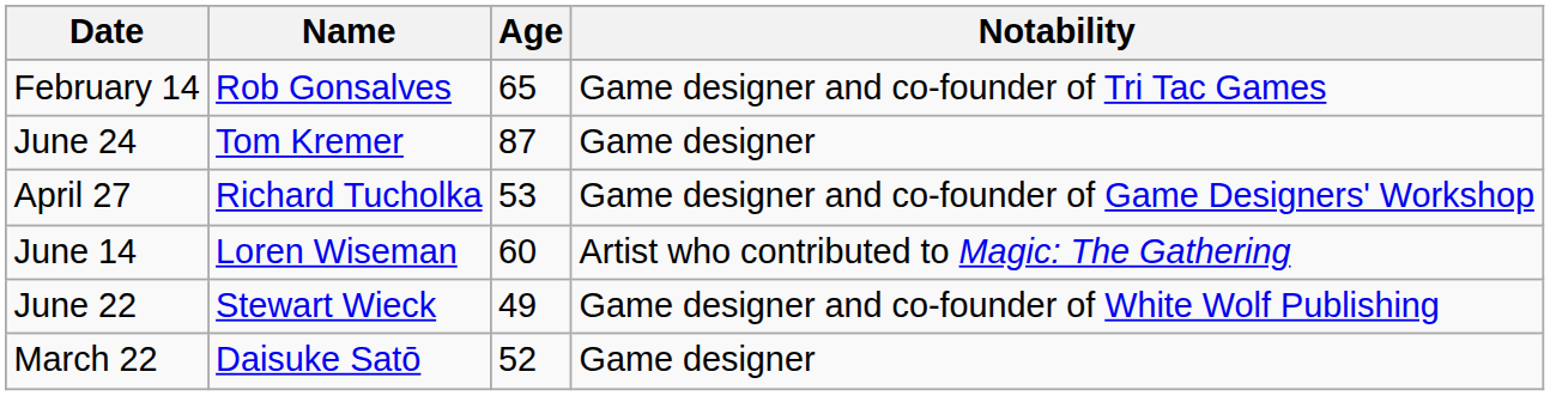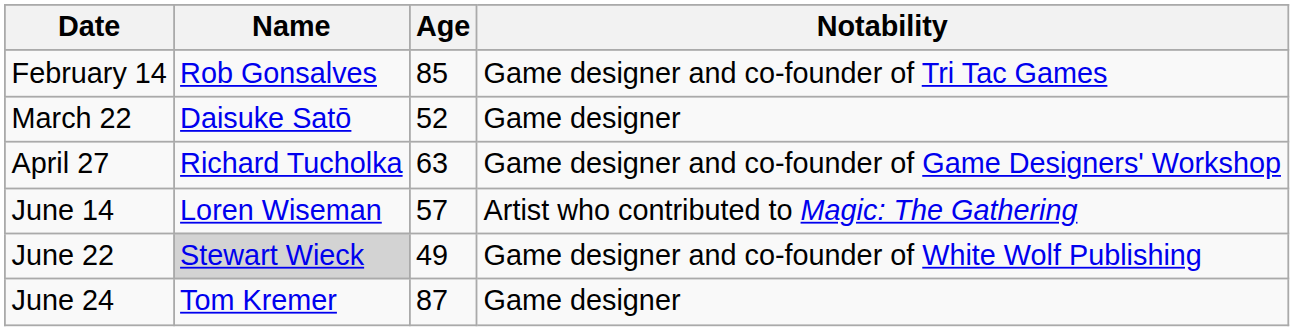February 14 | Age: 65 -> 85
rows swapped: March 22 <-> June 24
April 27 | Age: 53 -> 63
June 14 | Age: 60 -> 57
June 22 | Name: no background -> lightgrey background
